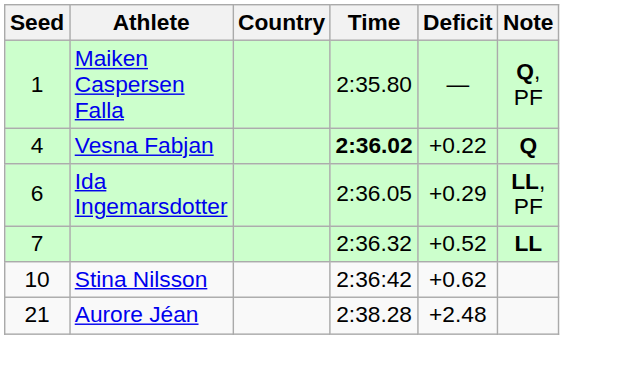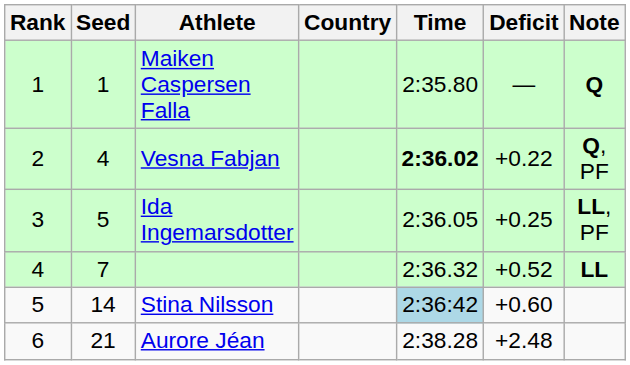+ column: Rank | 1 | 2 | 3 | 4 | 5 | 6
Maiken Caspersen Falla | Note: Q, PF -> Q
Vesna Fabjan | Note: Q -> Q, PF
Ida Ingemarsdotter | Seed: 6 -> 5
Ida Ingemarsdotter | Deficit: +0.29 -> +0.25
Stina Nilsson | Seed: 10 -> 14
Stina Nilsson | Time: no background -> lightblue background
Stina Nilsson | Deficit: +0.62 -> +0.60
